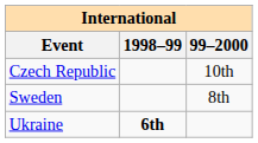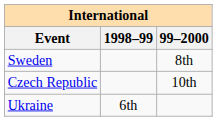rows swapped: Czech Republic <-> Sweden
Ukraine | 1998–99: bold -> normal
